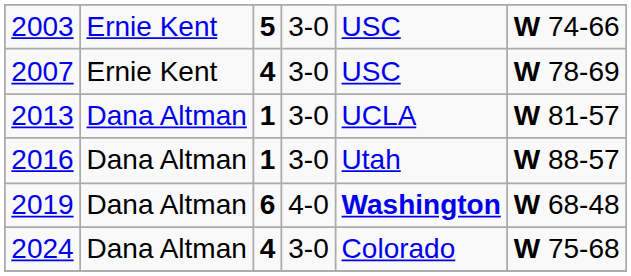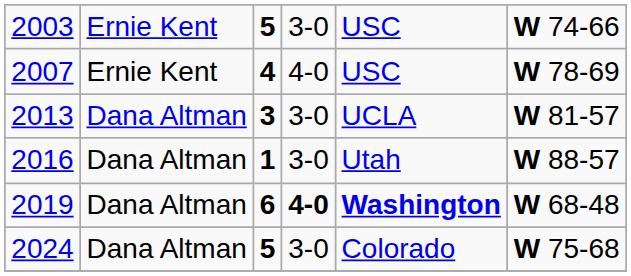2007 | column 4: 3-0 -> 4-0
2013 | column 3: 1 -> 3
2019 | column 4: normal -> bold
2024 | column 3: 4 -> 5
